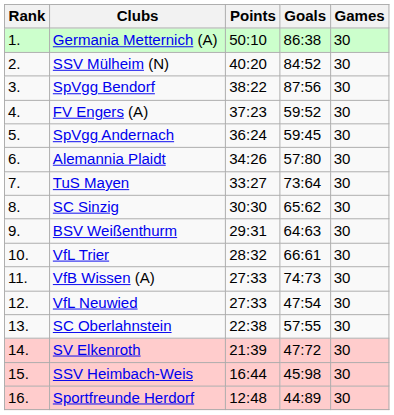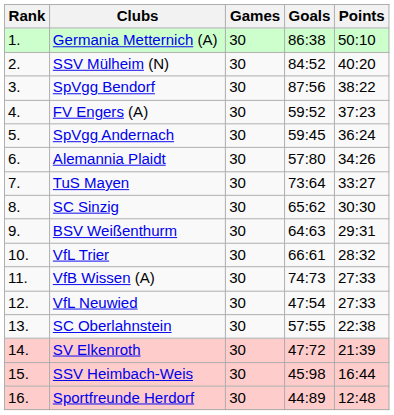columns swapped: Games <-> Points
